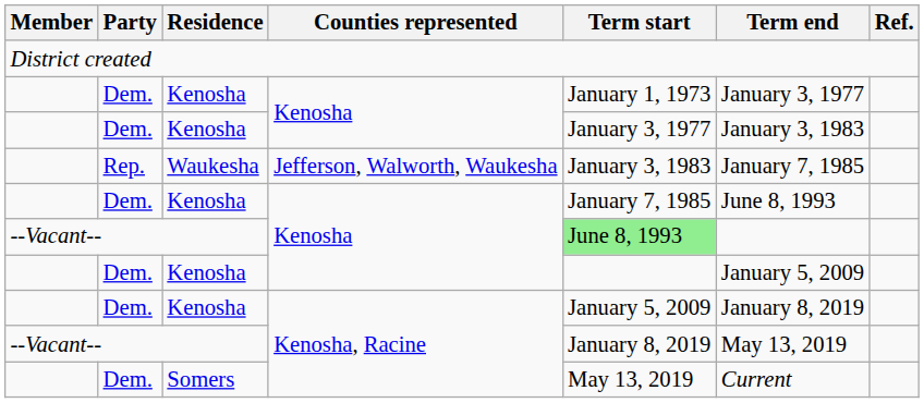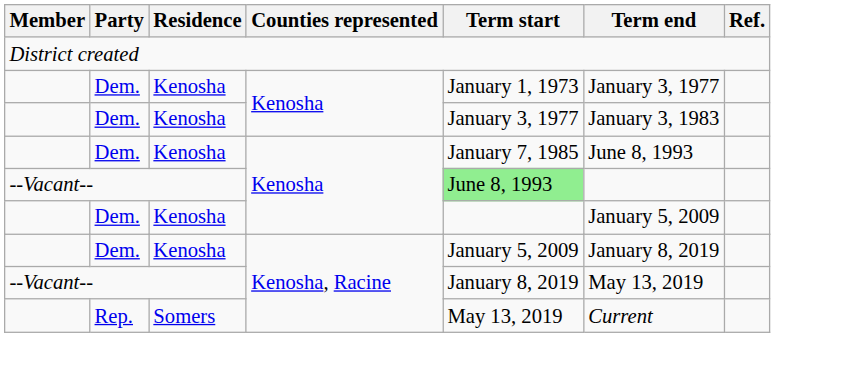- row: Rep. | Waukesha | Jefferson, Walworth, Waukesha | January 3, 1983 | January 7, 1985
Somers | Party: Dem. -> Rep.
